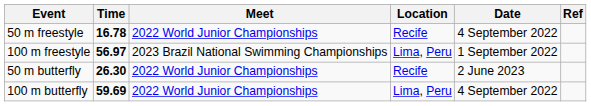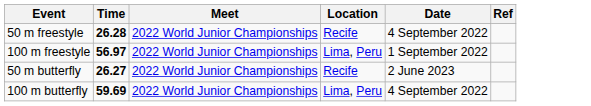50 m freestyle | Time: 16.78 -> 26.28
100 m freestyle | Meet: 2023 Brazil National Swimming Championships -> 2022 World Junior Championships
50 m butterfly | Time: 26.30 -> 26.27
